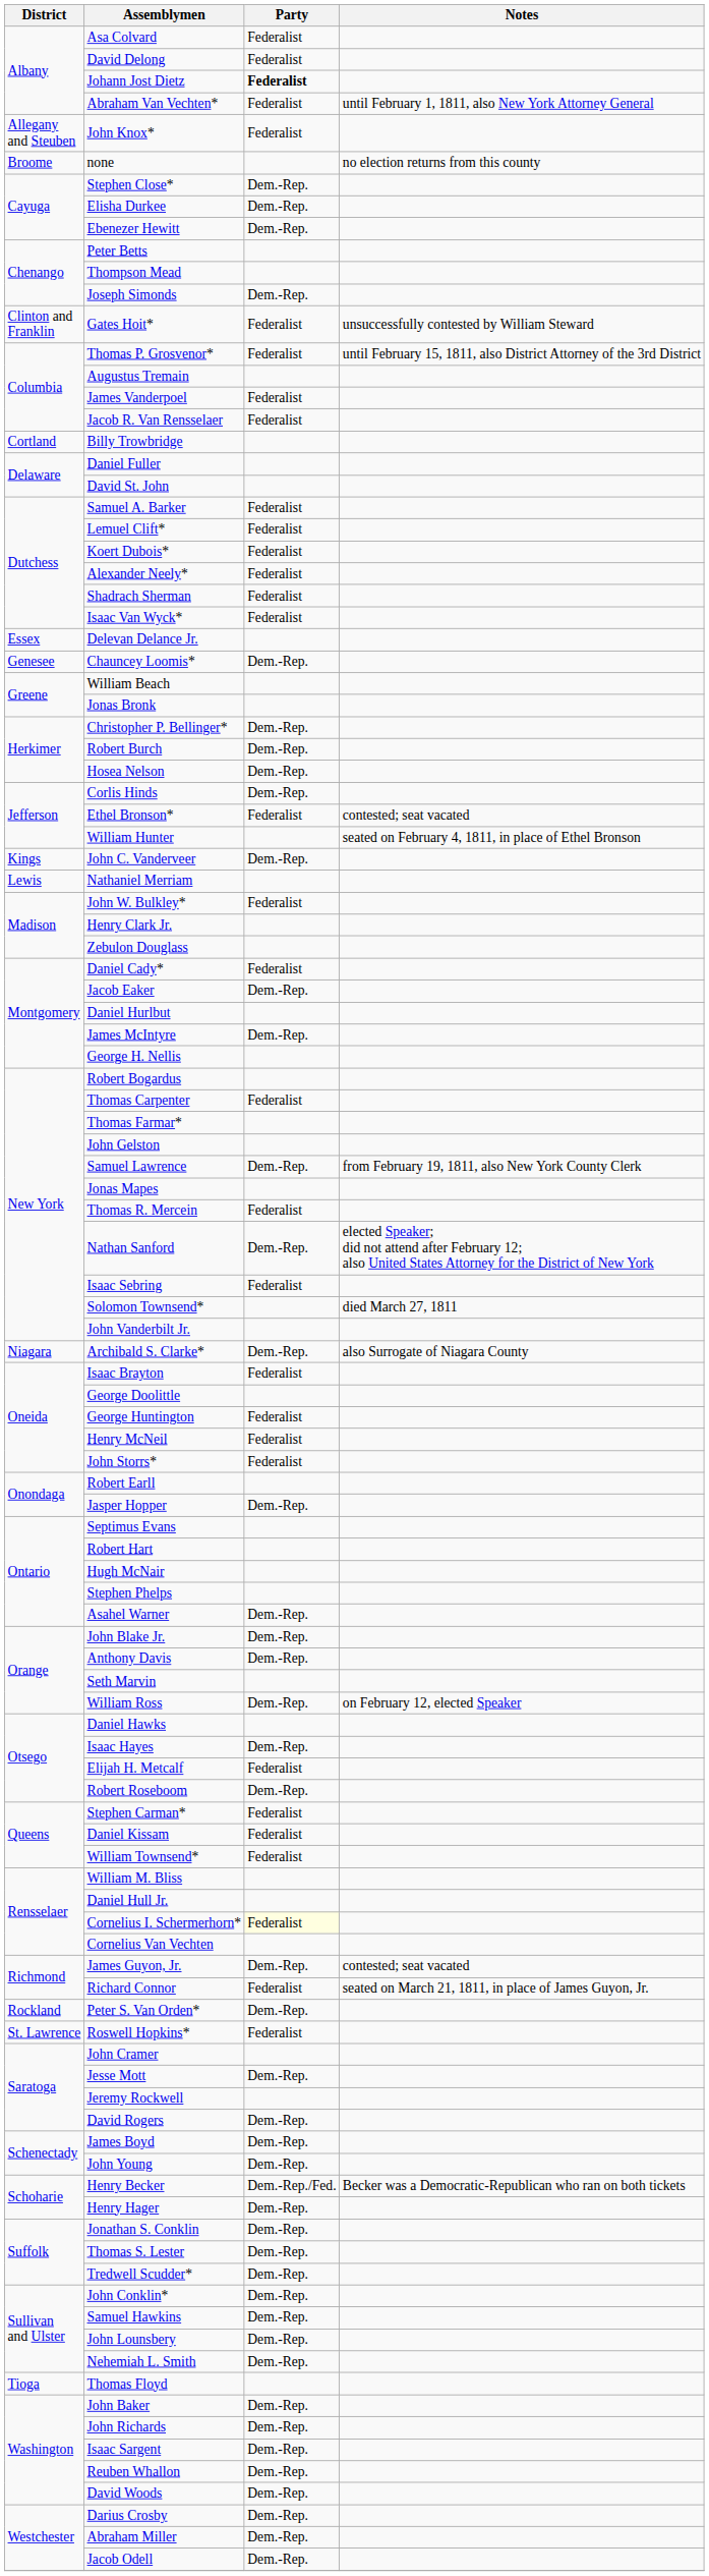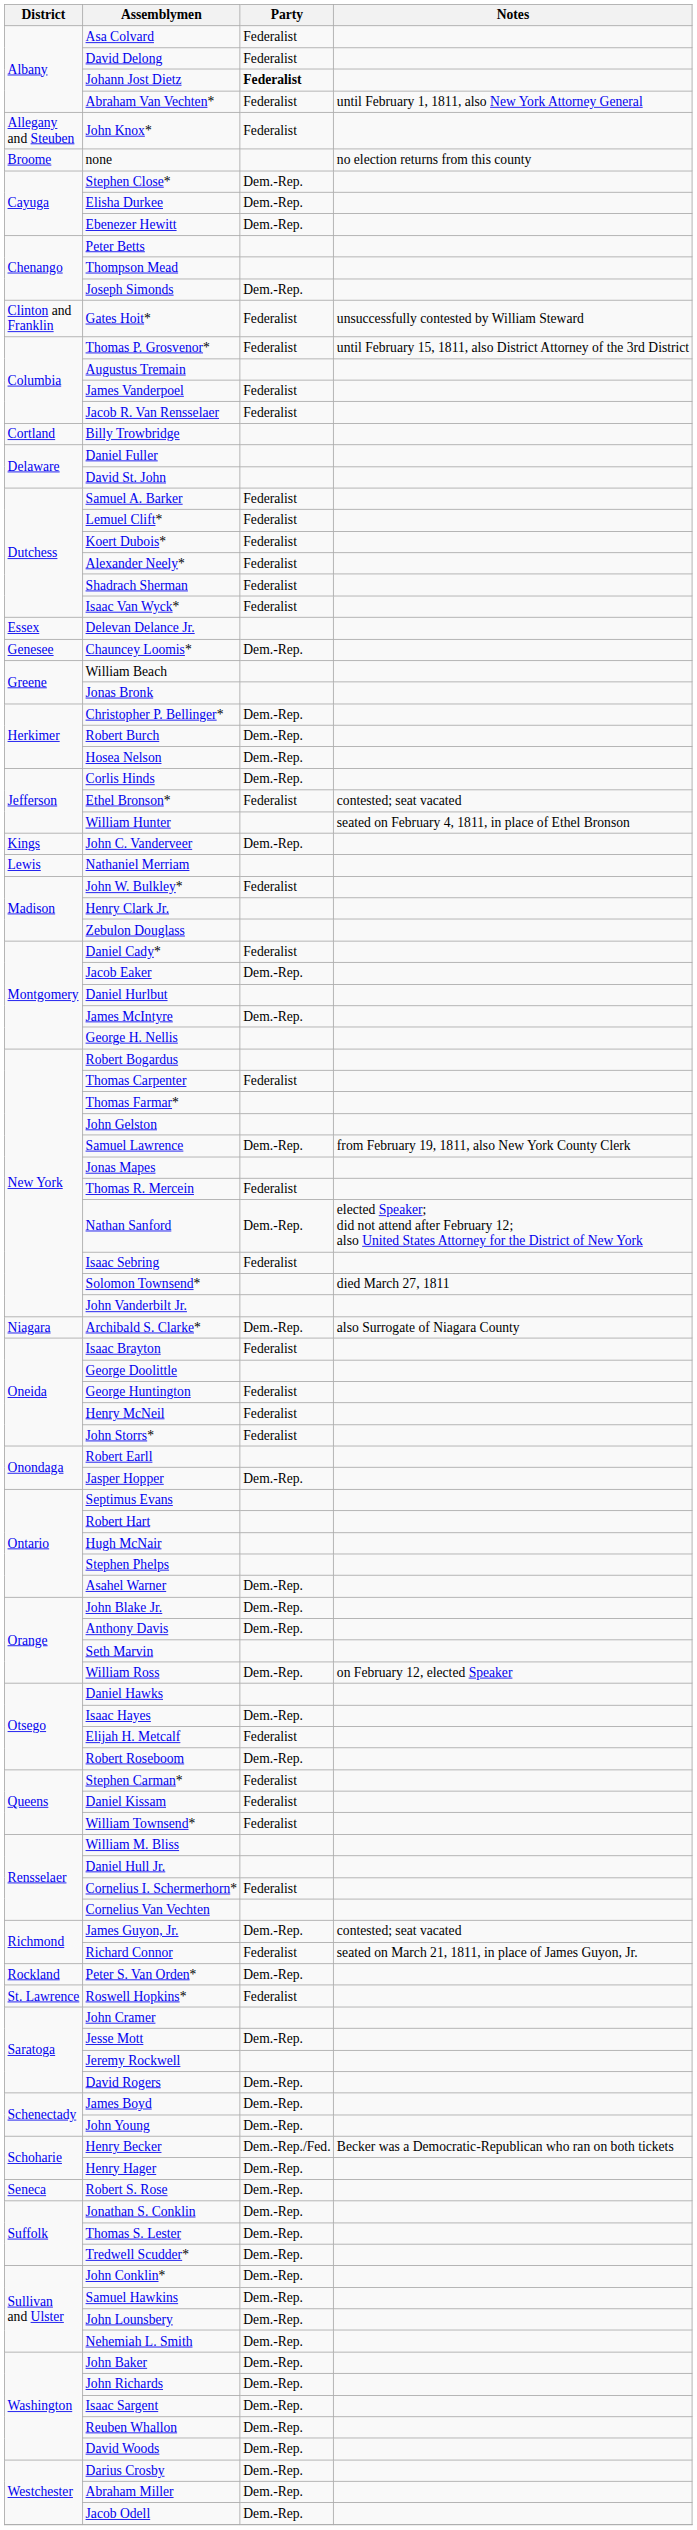Cornelius I. Schermerhorn* | Party: lightyellow background -> no background
+ row: Seneca | Robert S. Rose | Dem.-Rep.
- row: Tioga | Thomas Floyd
